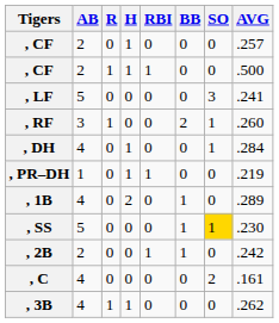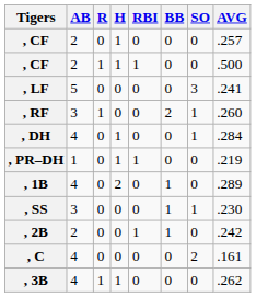, SS | AB: 5 -> 3
, SS | SO: gold background -> no background
